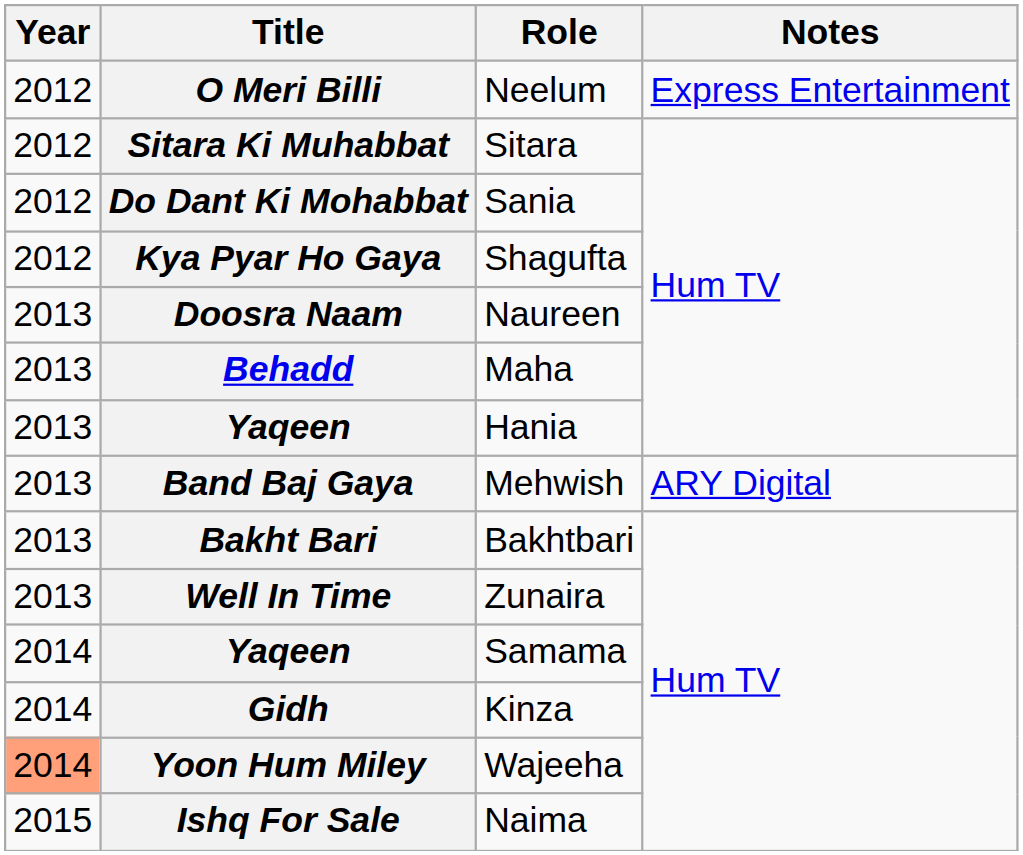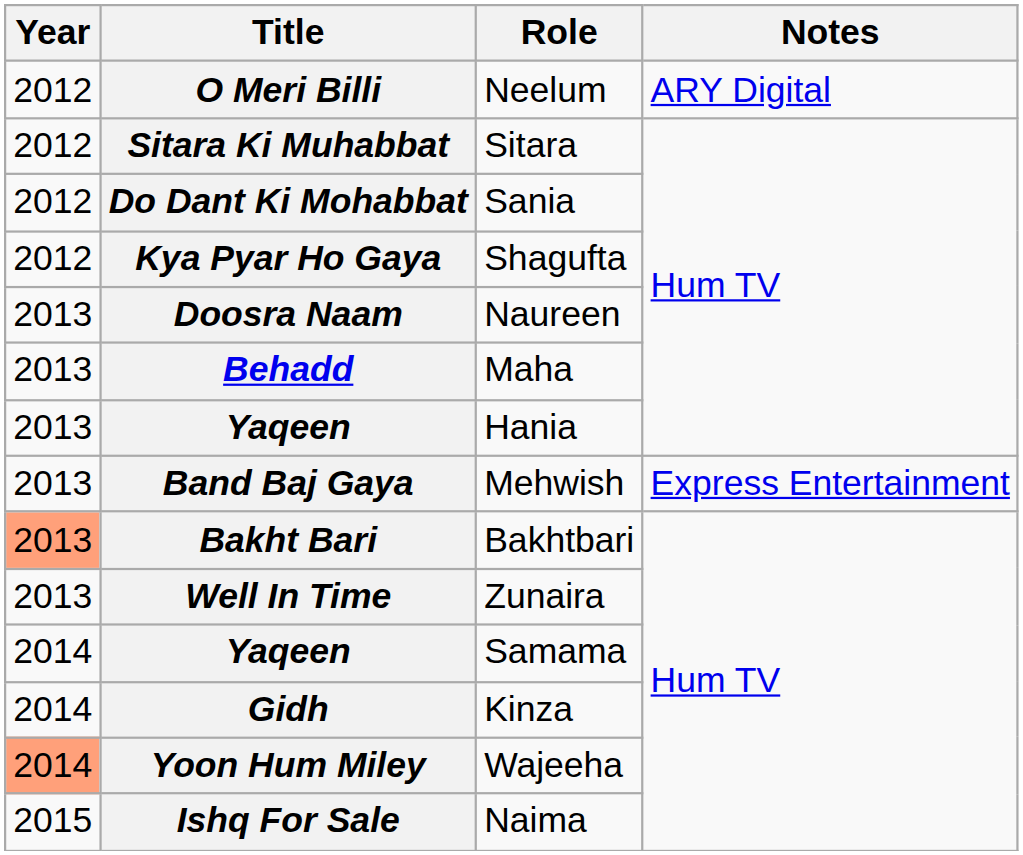O Meri Billi | Notes: Express Entertainment -> ARY Digital
Band Baj Gaya | Notes: ARY Digital -> Express Entertainment
Bakht Bari | Year: no background -> lightsalmon background
